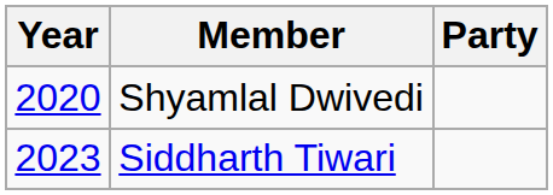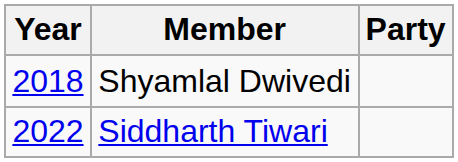Shyamlal Dwivedi | Year: 2020 -> 2018
Siddharth Tiwari | Year: 2023 -> 2022
